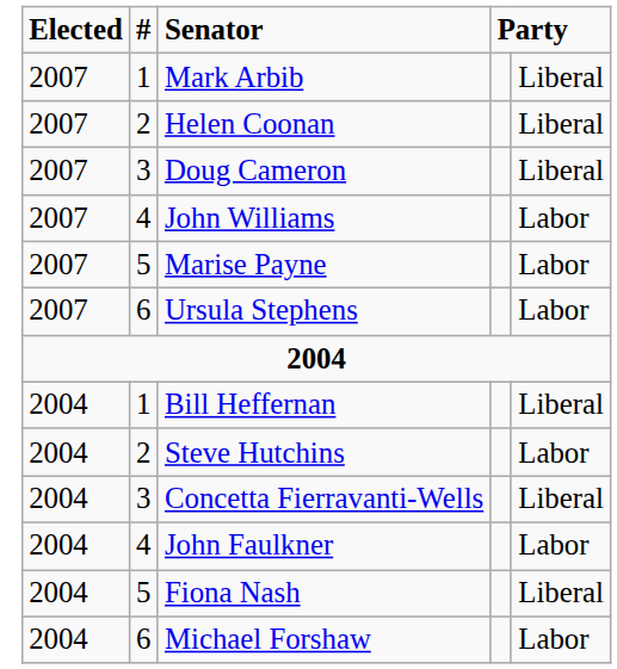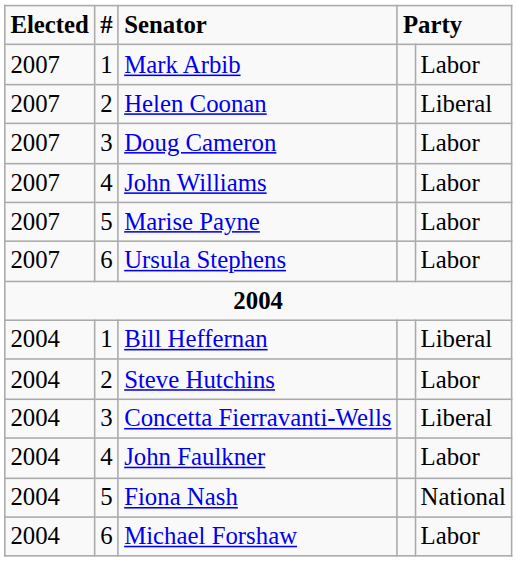Mark Arbib | column 5: Liberal -> Labor
Doug Cameron | column 5: Liberal -> Labor
Fiona Nash | column 5: Liberal -> National
